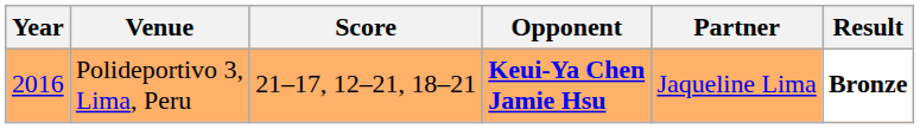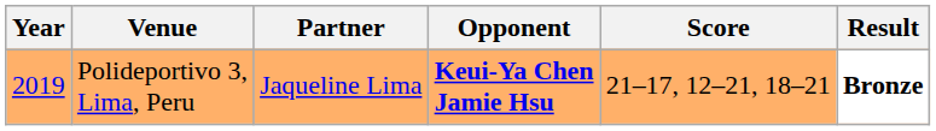columns swapped: Partner <-> Score
Polideportivo 3, Lima, Peru | Year: 2016 -> 2019
